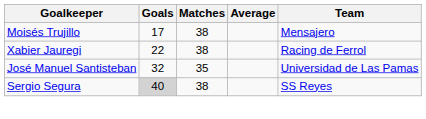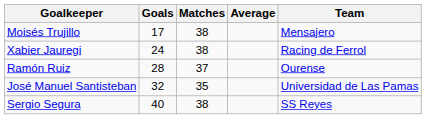Xabier Jauregi | Goals: 22 -> 24
+ row: Ramón Ruiz | 28 | 37 | Ourense
Sergio Segura | Goals: lightgrey background -> no background
